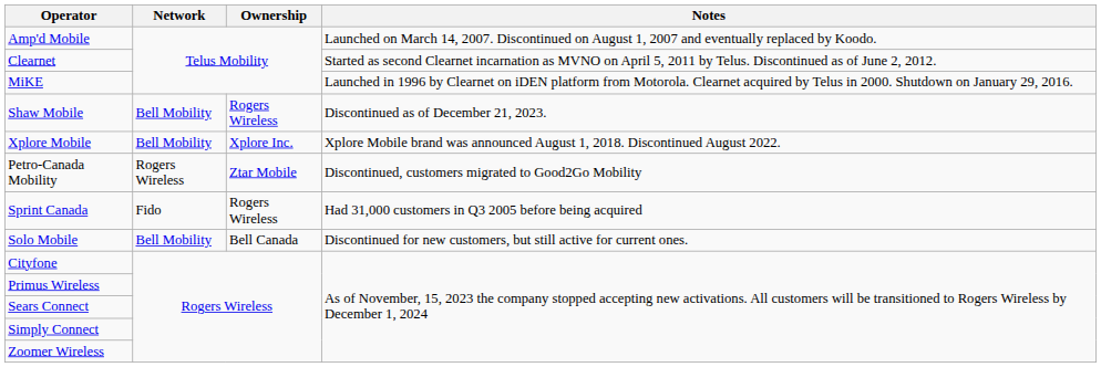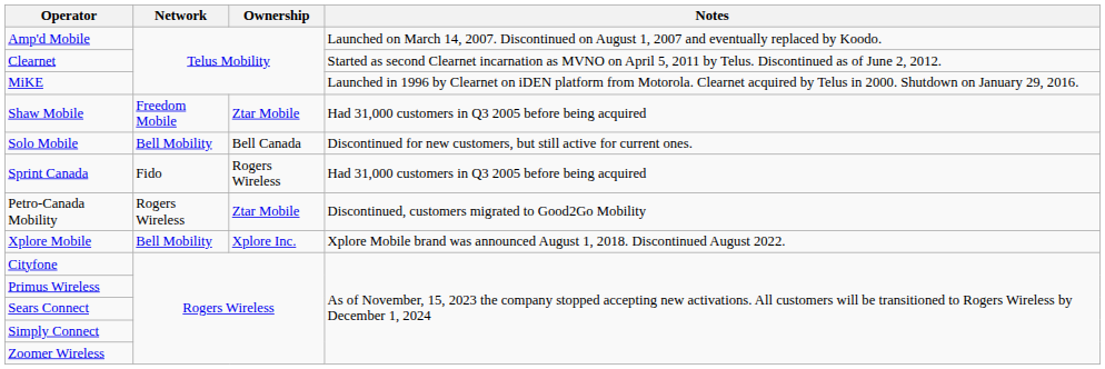Shaw Mobile | Network: Bell Mobility -> Freedom Mobile
Shaw Mobile | Ownership: Rogers Wireless -> Ztar Mobile
Shaw Mobile | Notes: Discontinued as of December 21, 2023. -> Had 31,000 customers in Q3 2005 before being acquired
rows swapped: Solo Mobile <-> Xplore Mobile
rows swapped: Sprint Canada <-> Petro-Canada Mobility
